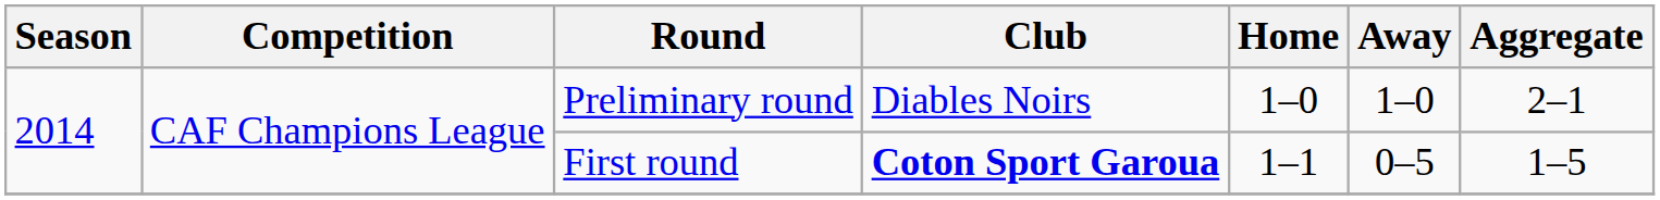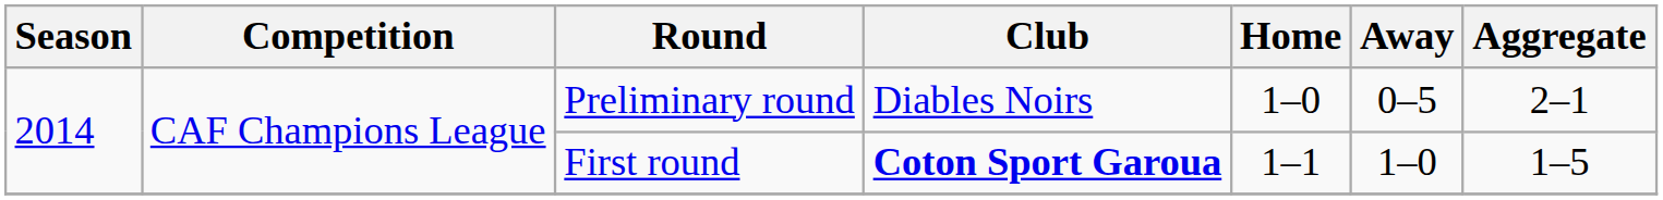Preliminary round | Away: 1–0 -> 0–5
First round | Away: 0–5 -> 1–0
